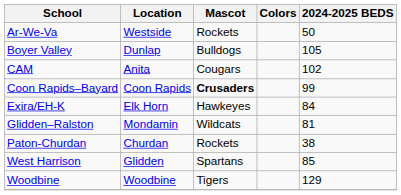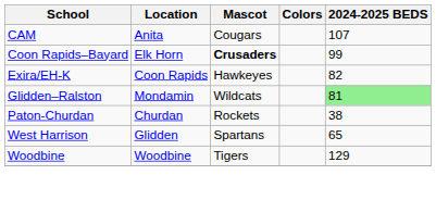- row: Ar-We-Va | Westside | Rockets | 50
- row: Boyer Valley | Dunlap | Bulldogs | 105
CAM | 2024-2025 BEDS: 102 -> 107
Coon Rapids–Bayard | Location: Coon Rapids -> Elk Horn
Exira/EH-K | Location: Elk Horn -> Coon Rapids
Exira/EH-K | 2024-2025 BEDS: 84 -> 82
Glidden–Ralston | 2024-2025 BEDS: no background -> lightgreen background
West Harrison | 2024-2025 BEDS: 85 -> 65
